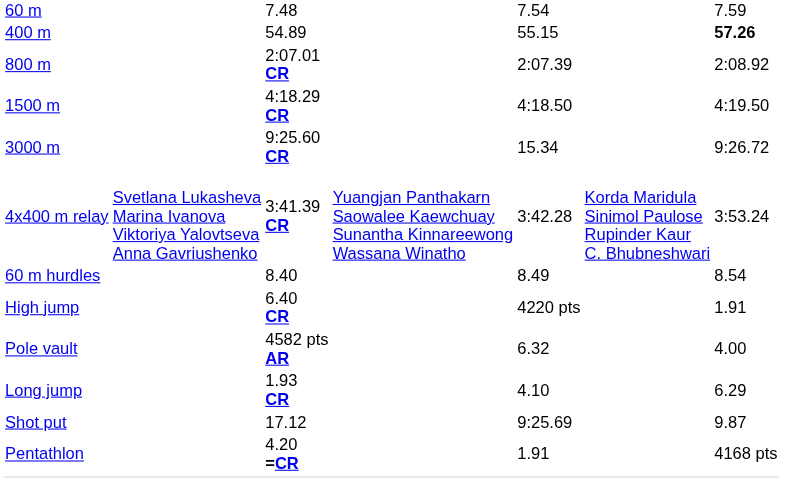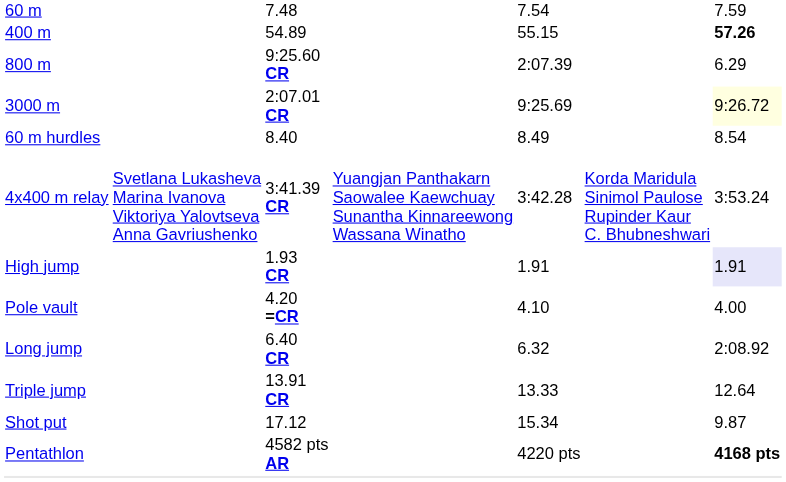800 m | column 3: 2:07.01 CR -> 9:25.60 CR
800 m | column 7: 2:08.92 -> 6.29
- row: 1500 m | 4:18.29 CR | 4:18.50 | 4:19.50
3000 m | column 3: 9:25.60 CR -> 2:07.01 CR
3000 m | column 5: 15.34 -> 9:25.69
3000 m | column 7: no background -> lightyellow background
rows swapped: 60 m hurdles <-> 4x400 m relay
High jump | column 3: 6.40 CR -> 1.93 CR
High jump | column 5: 4220 pts -> 1.91
High jump | column 7: no background -> lavender background
Pole vault | column 3: 4582 pts AR -> 4.20 =CR
Pole vault | column 5: 6.32 -> 4.10
Long jump | column 3: 1.93 CR -> 6.40 CR
Long jump | column 5: 4.10 -> 6.32
Long jump | column 7: 6.29 -> 2:08.92
+ row: Triple jump | 13.91 CR | 13.33 | 12.64
Shot put | column 5: 9:25.69 -> 15.34
Pentathlon | column 3: 4.20 =CR -> 4582 pts AR
Pentathlon | column 5: 1.91 -> 4220 pts
Pentathlon | column 7: normal -> bold
